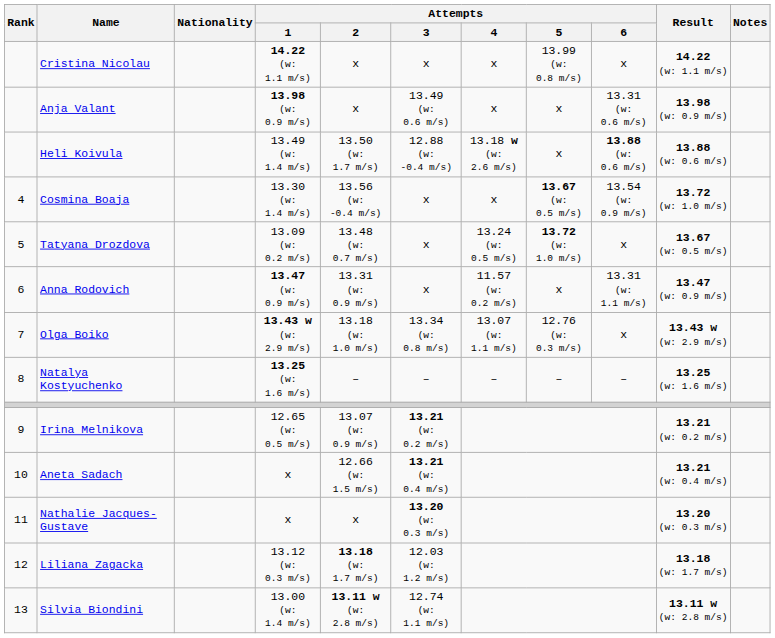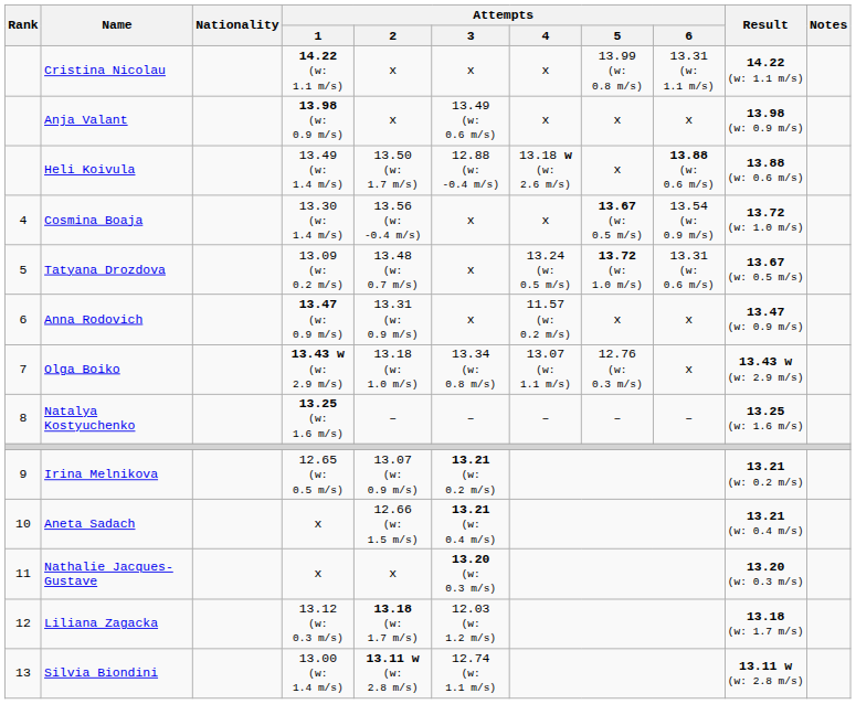Cristina Nicolau | Attempts / 6: x -> 13.31 (w: 1.1 m/s)
Anja Valant | Attempts / 6: 13.31 (w: 0.6 m/s) -> x
Tatyana Drozdova | Attempts / 6: x -> 13.31 (w: 0.6 m/s)
Anna Rodovich | Attempts / 6: 13.31 (w: 1.1 m/s) -> x
